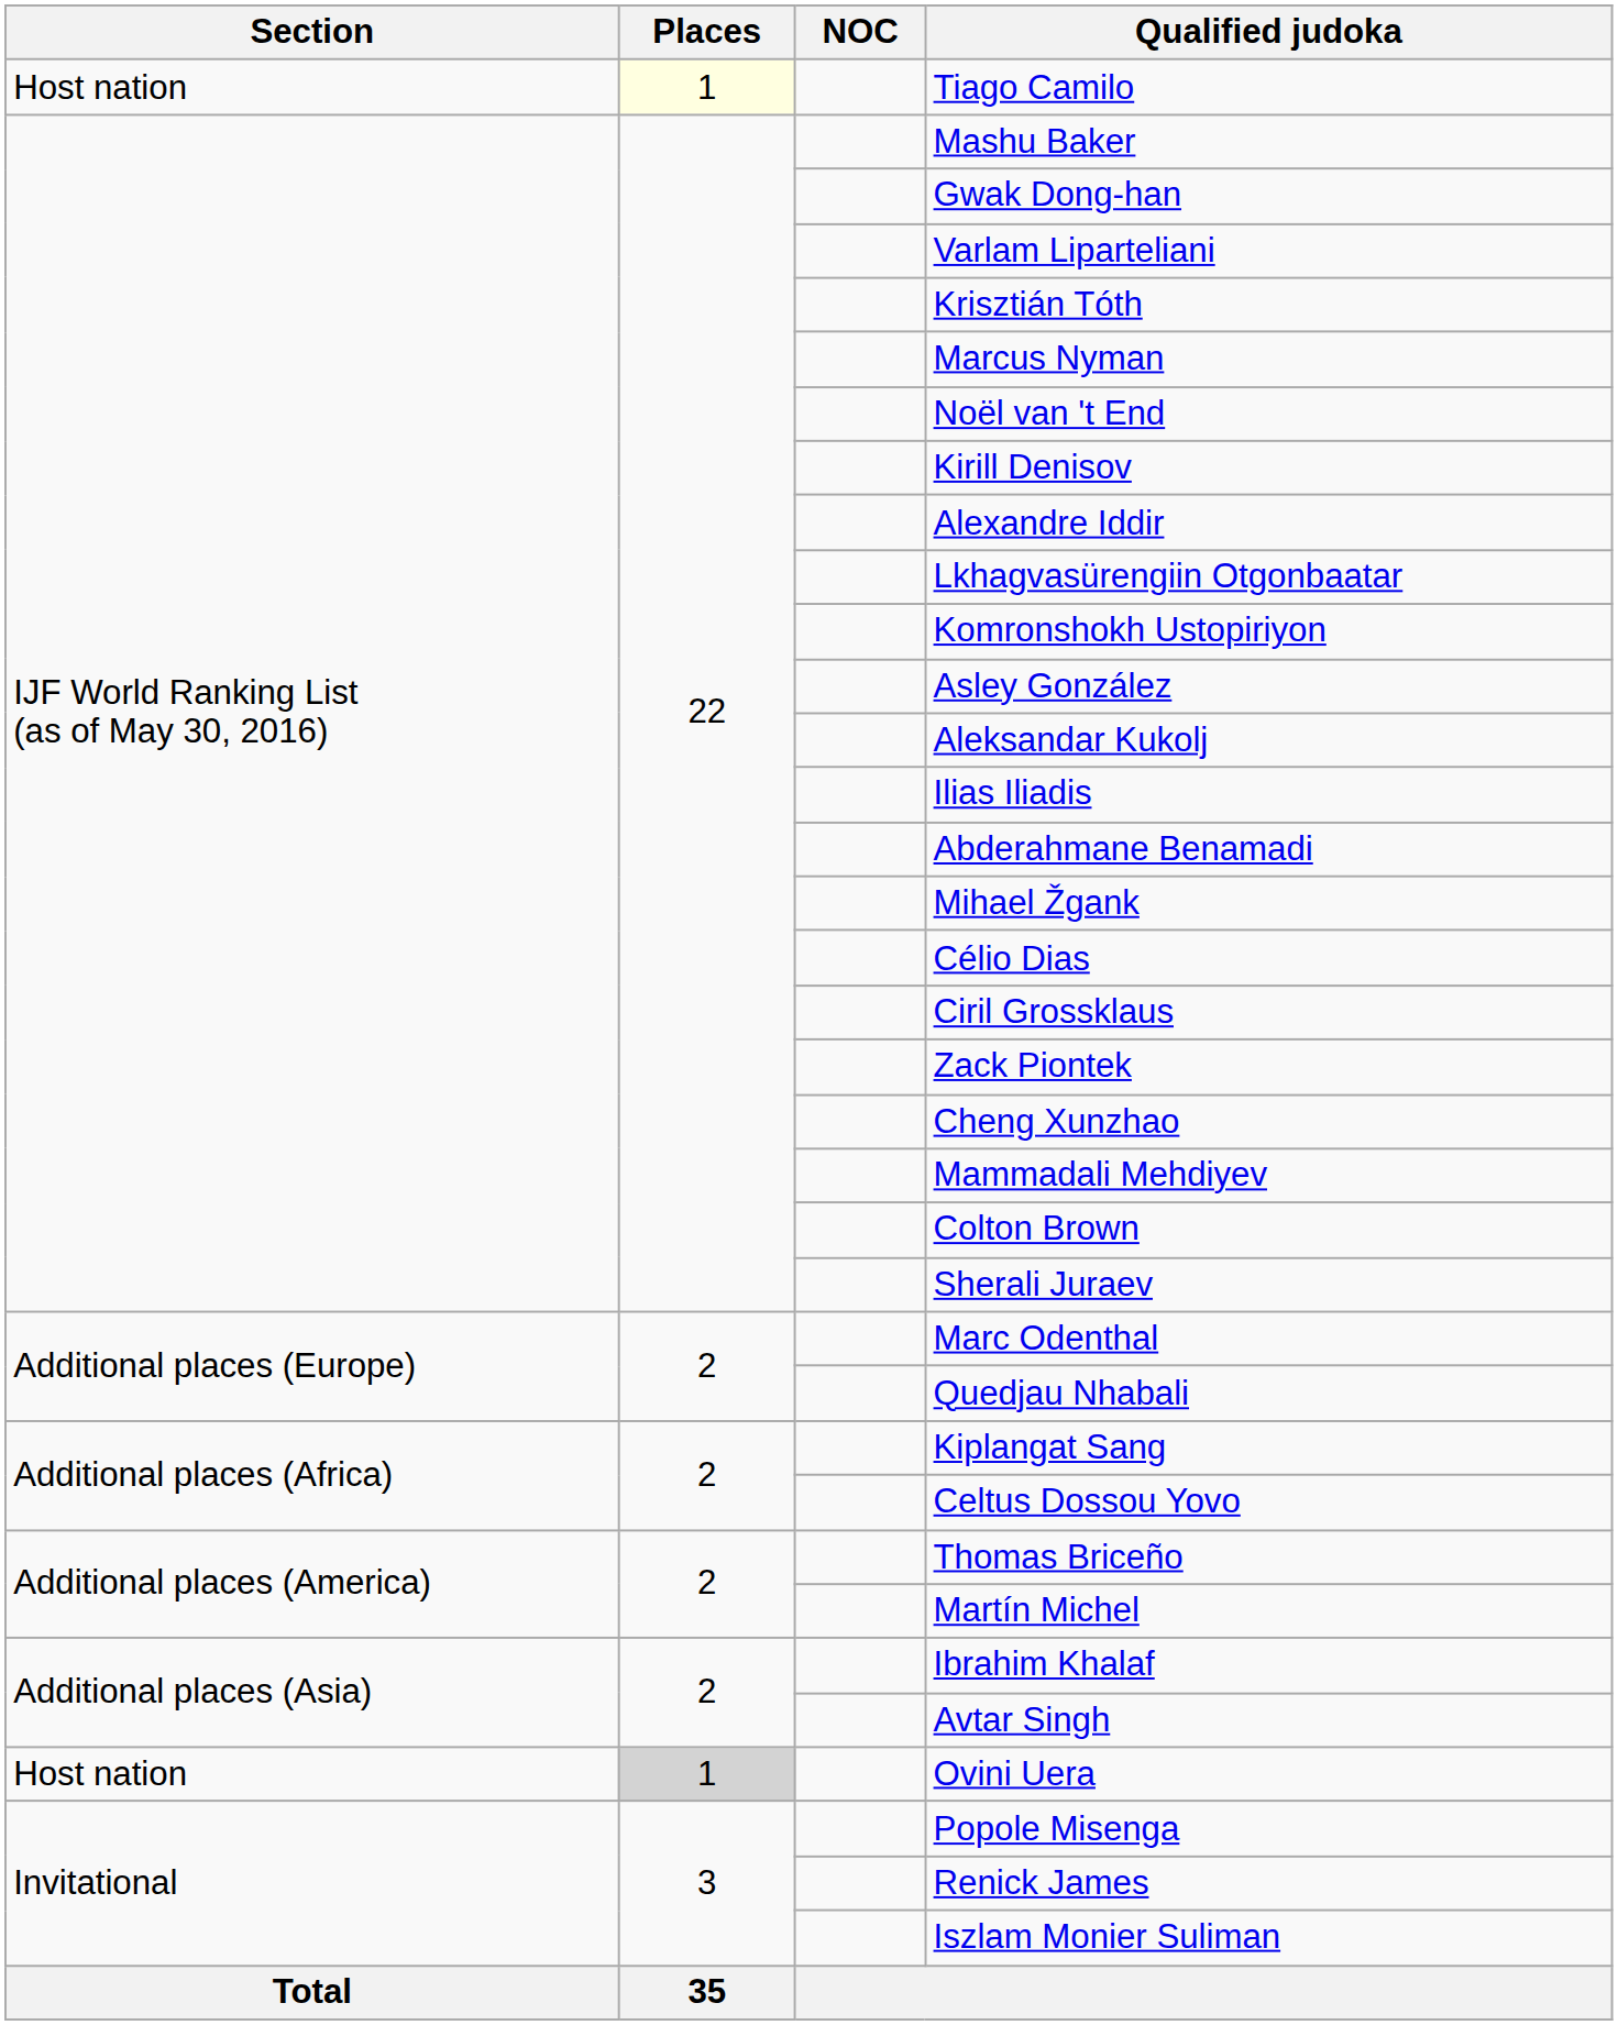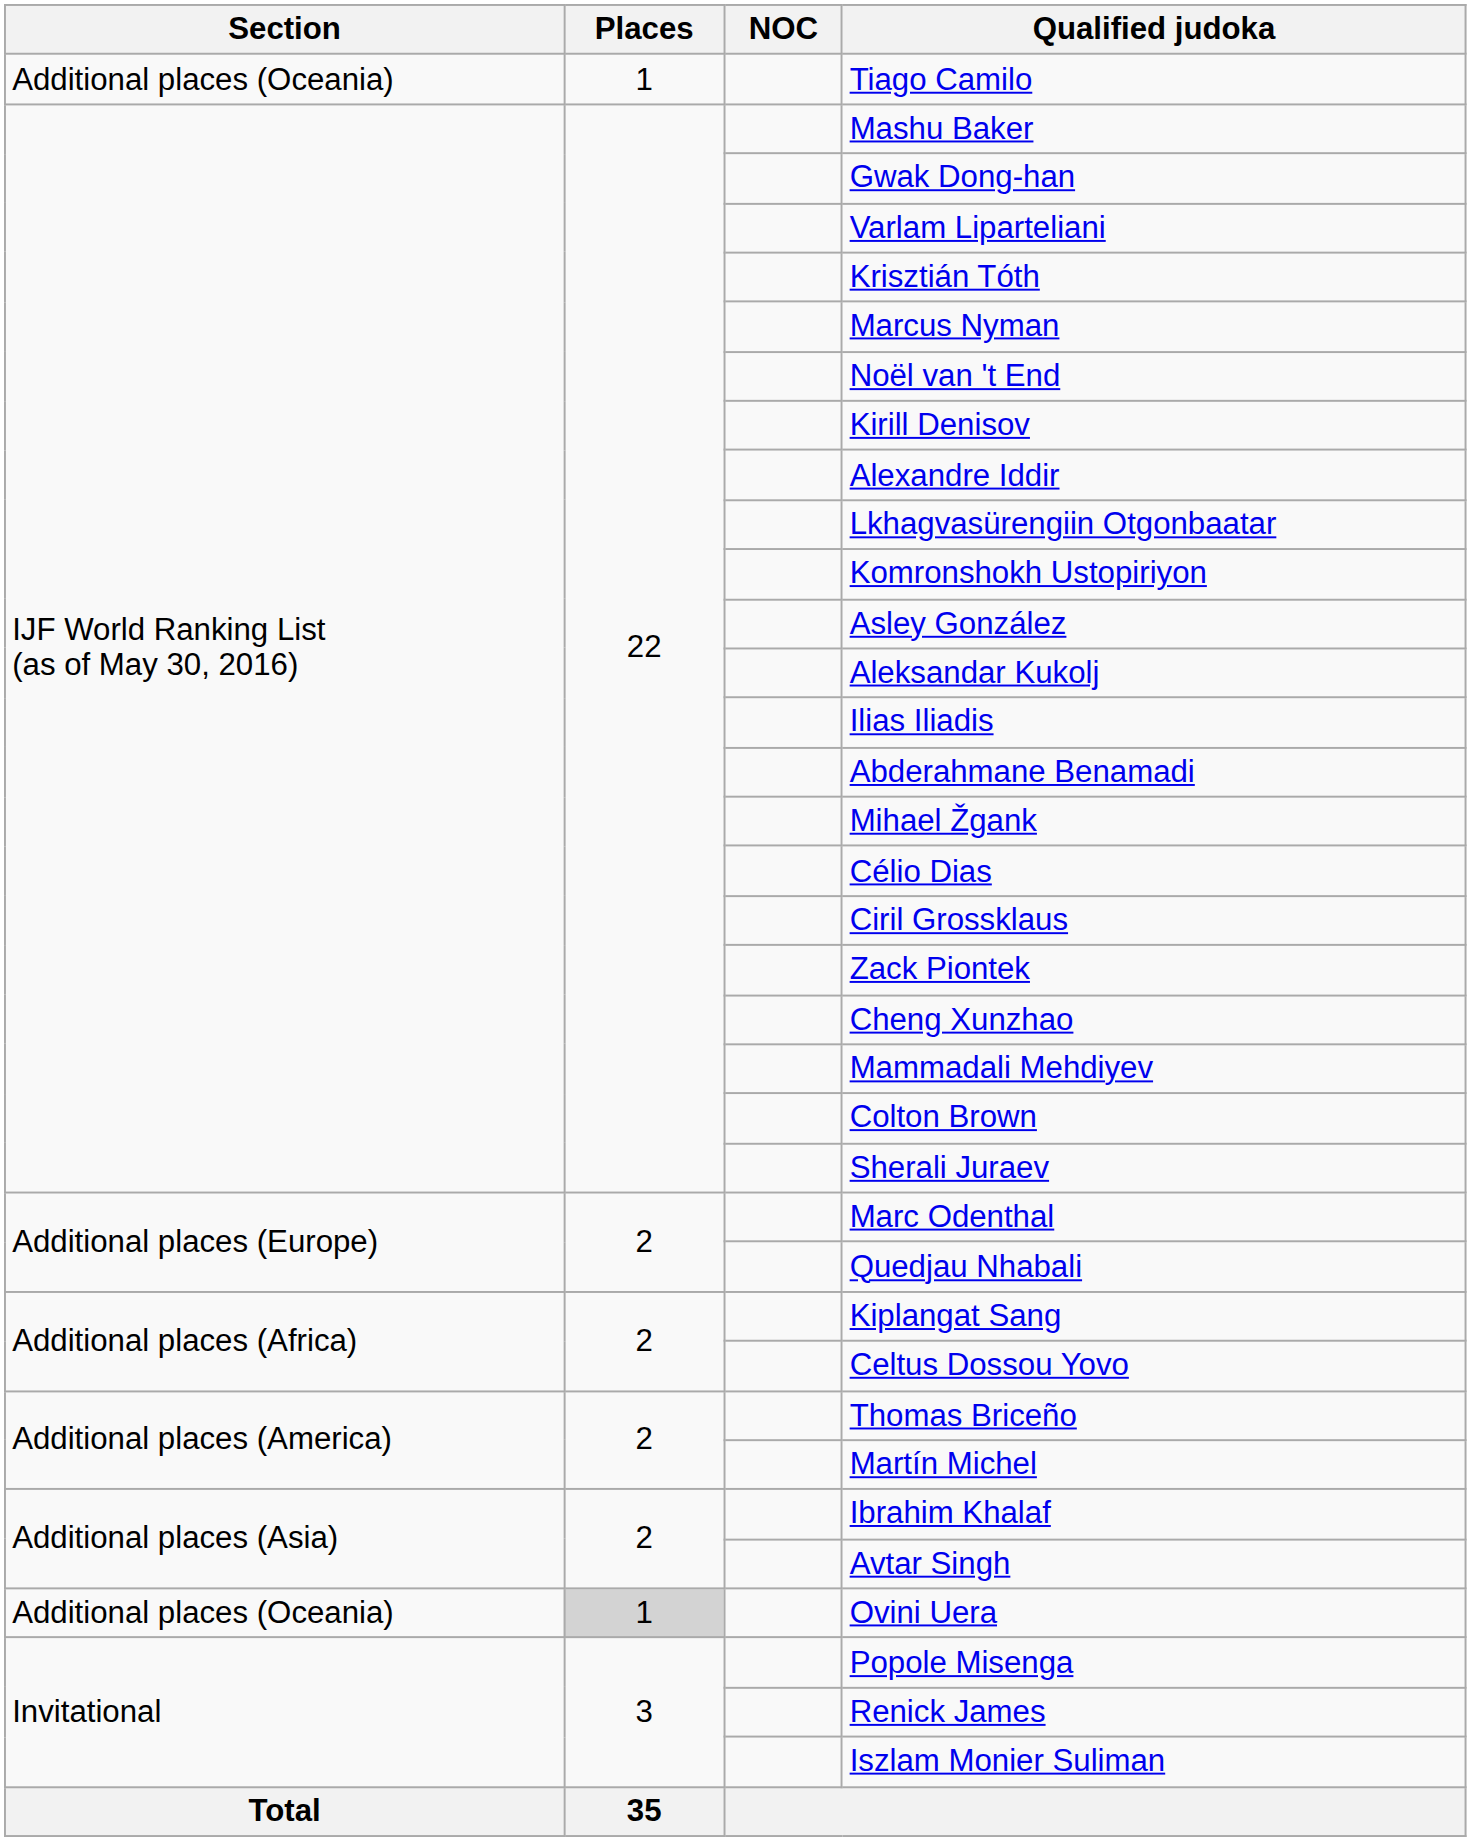Tiago Camilo | Section: Host nation -> Additional places (Oceania)
Tiago Camilo | Places: lightyellow background -> no background
Ovini Uera | Section: Host nation -> Additional places (Oceania)
